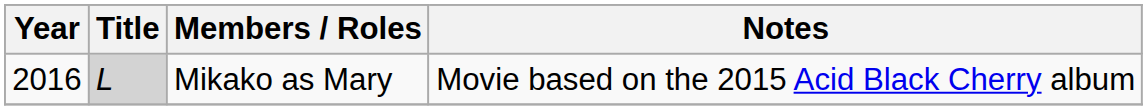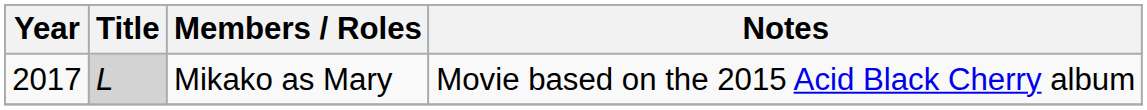Mikako as Mary | Year: 2016 -> 2017
